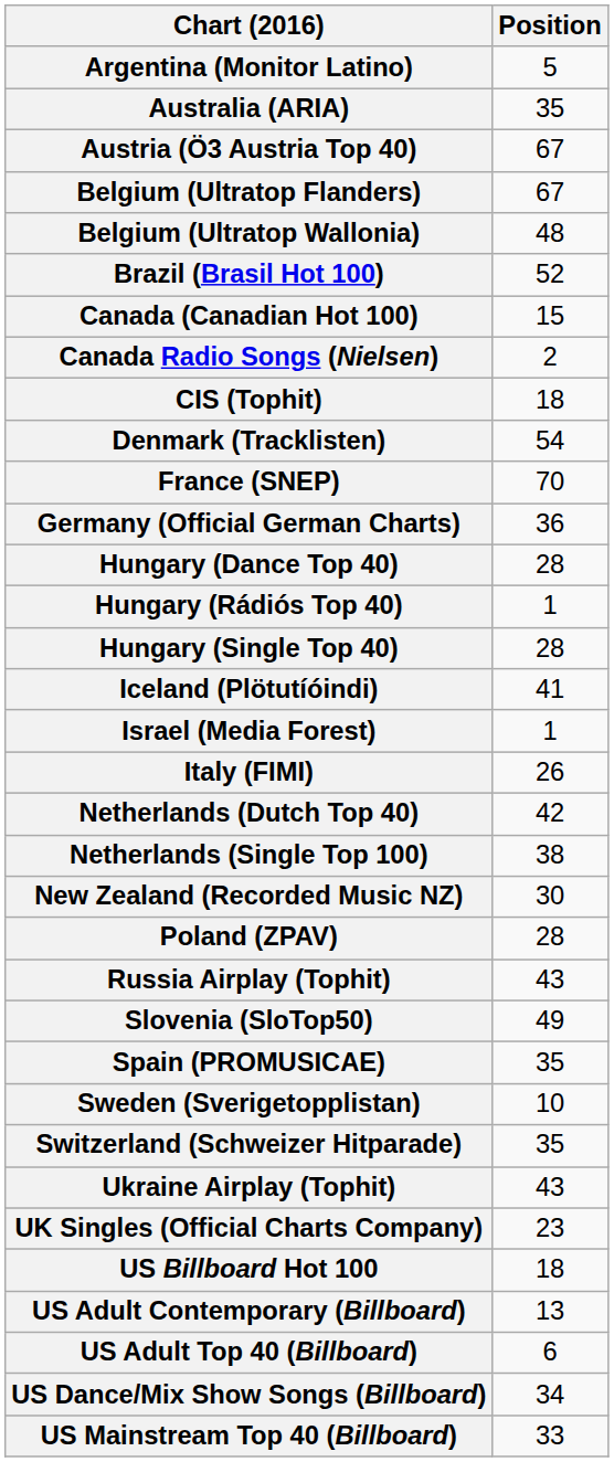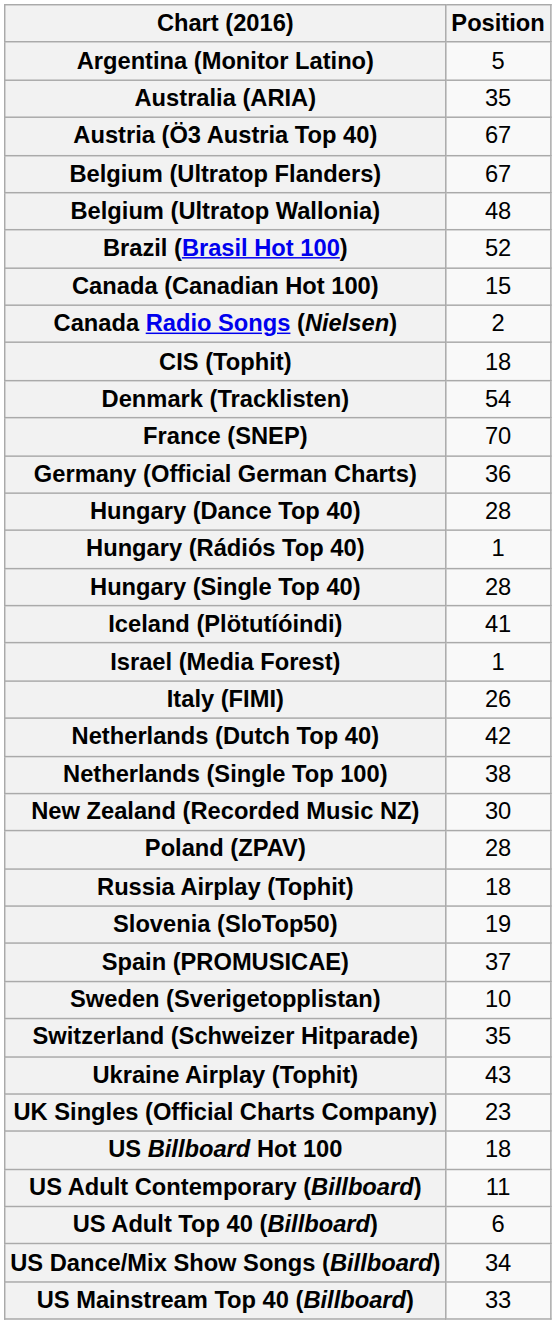Russia Airplay (Tophit) | Position: 43 -> 18
Slovenia (SloTop50) | Position: 49 -> 19
Spain (PROMUSICAE) | Position: 35 -> 37
US Adult Contemporary (Billboard) | Position: 13 -> 11
